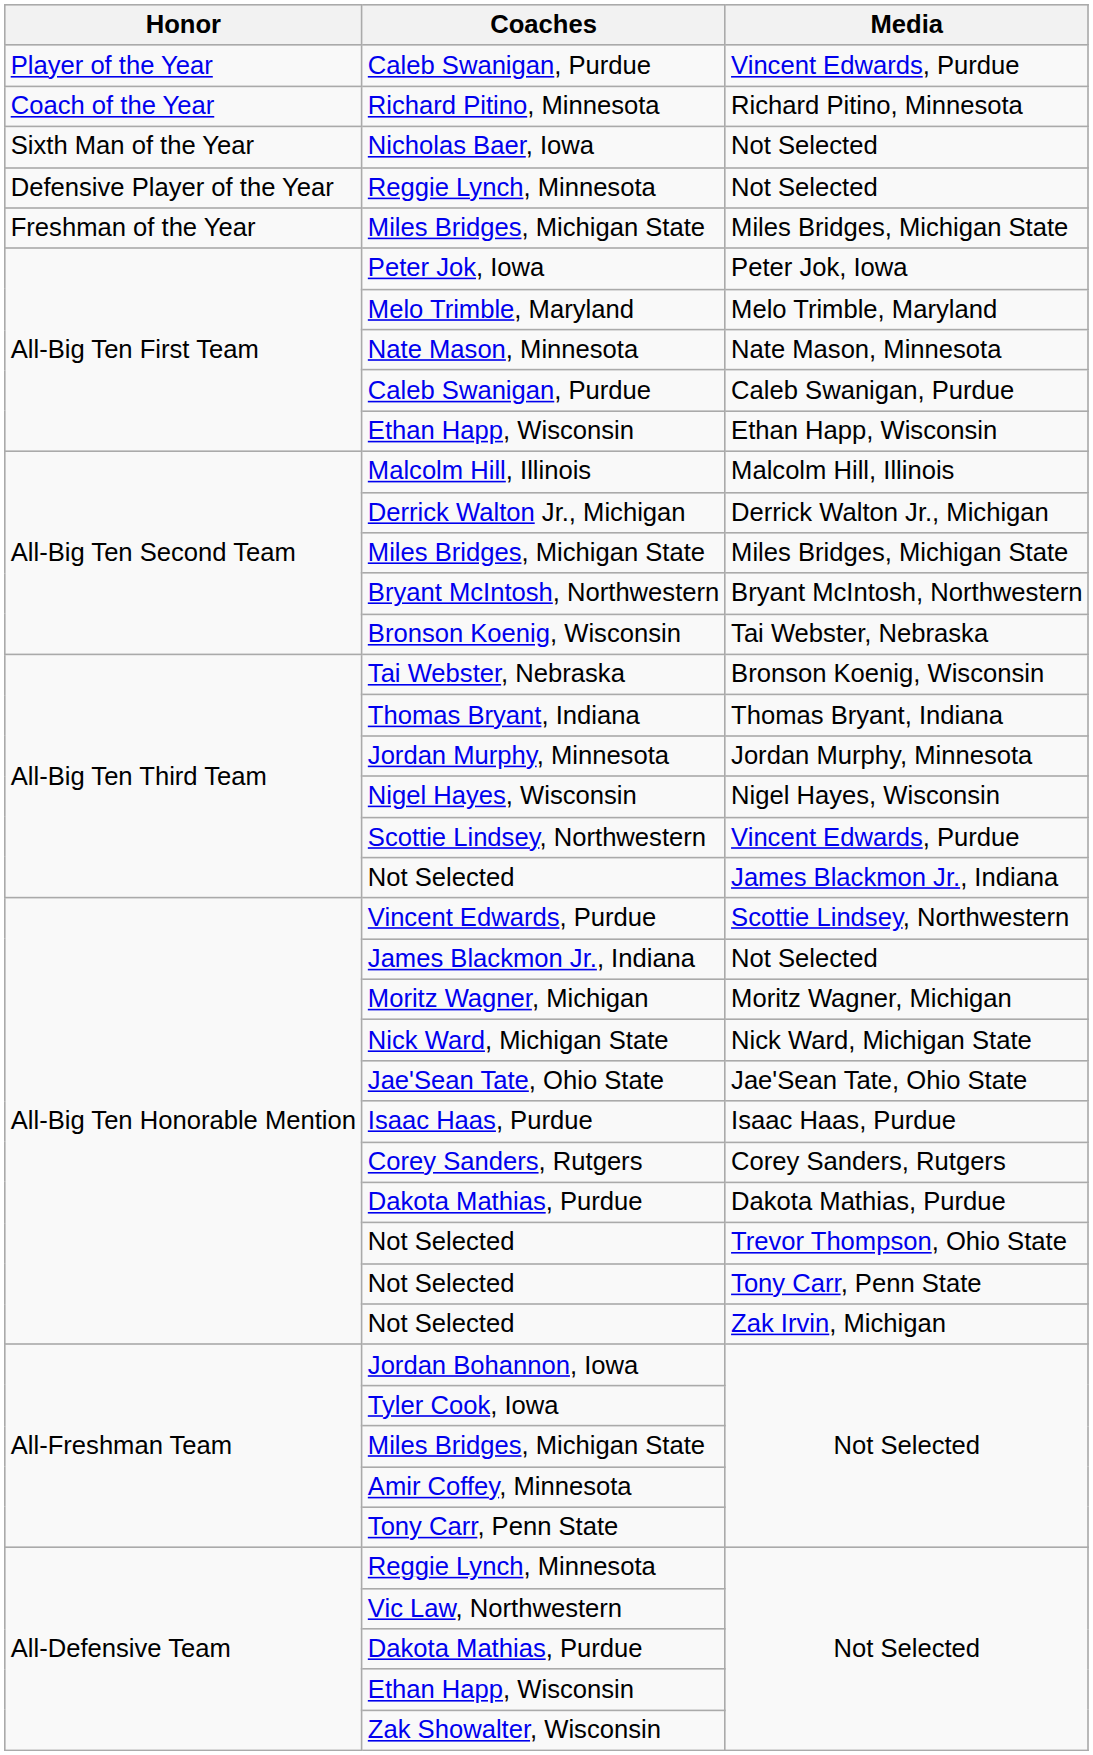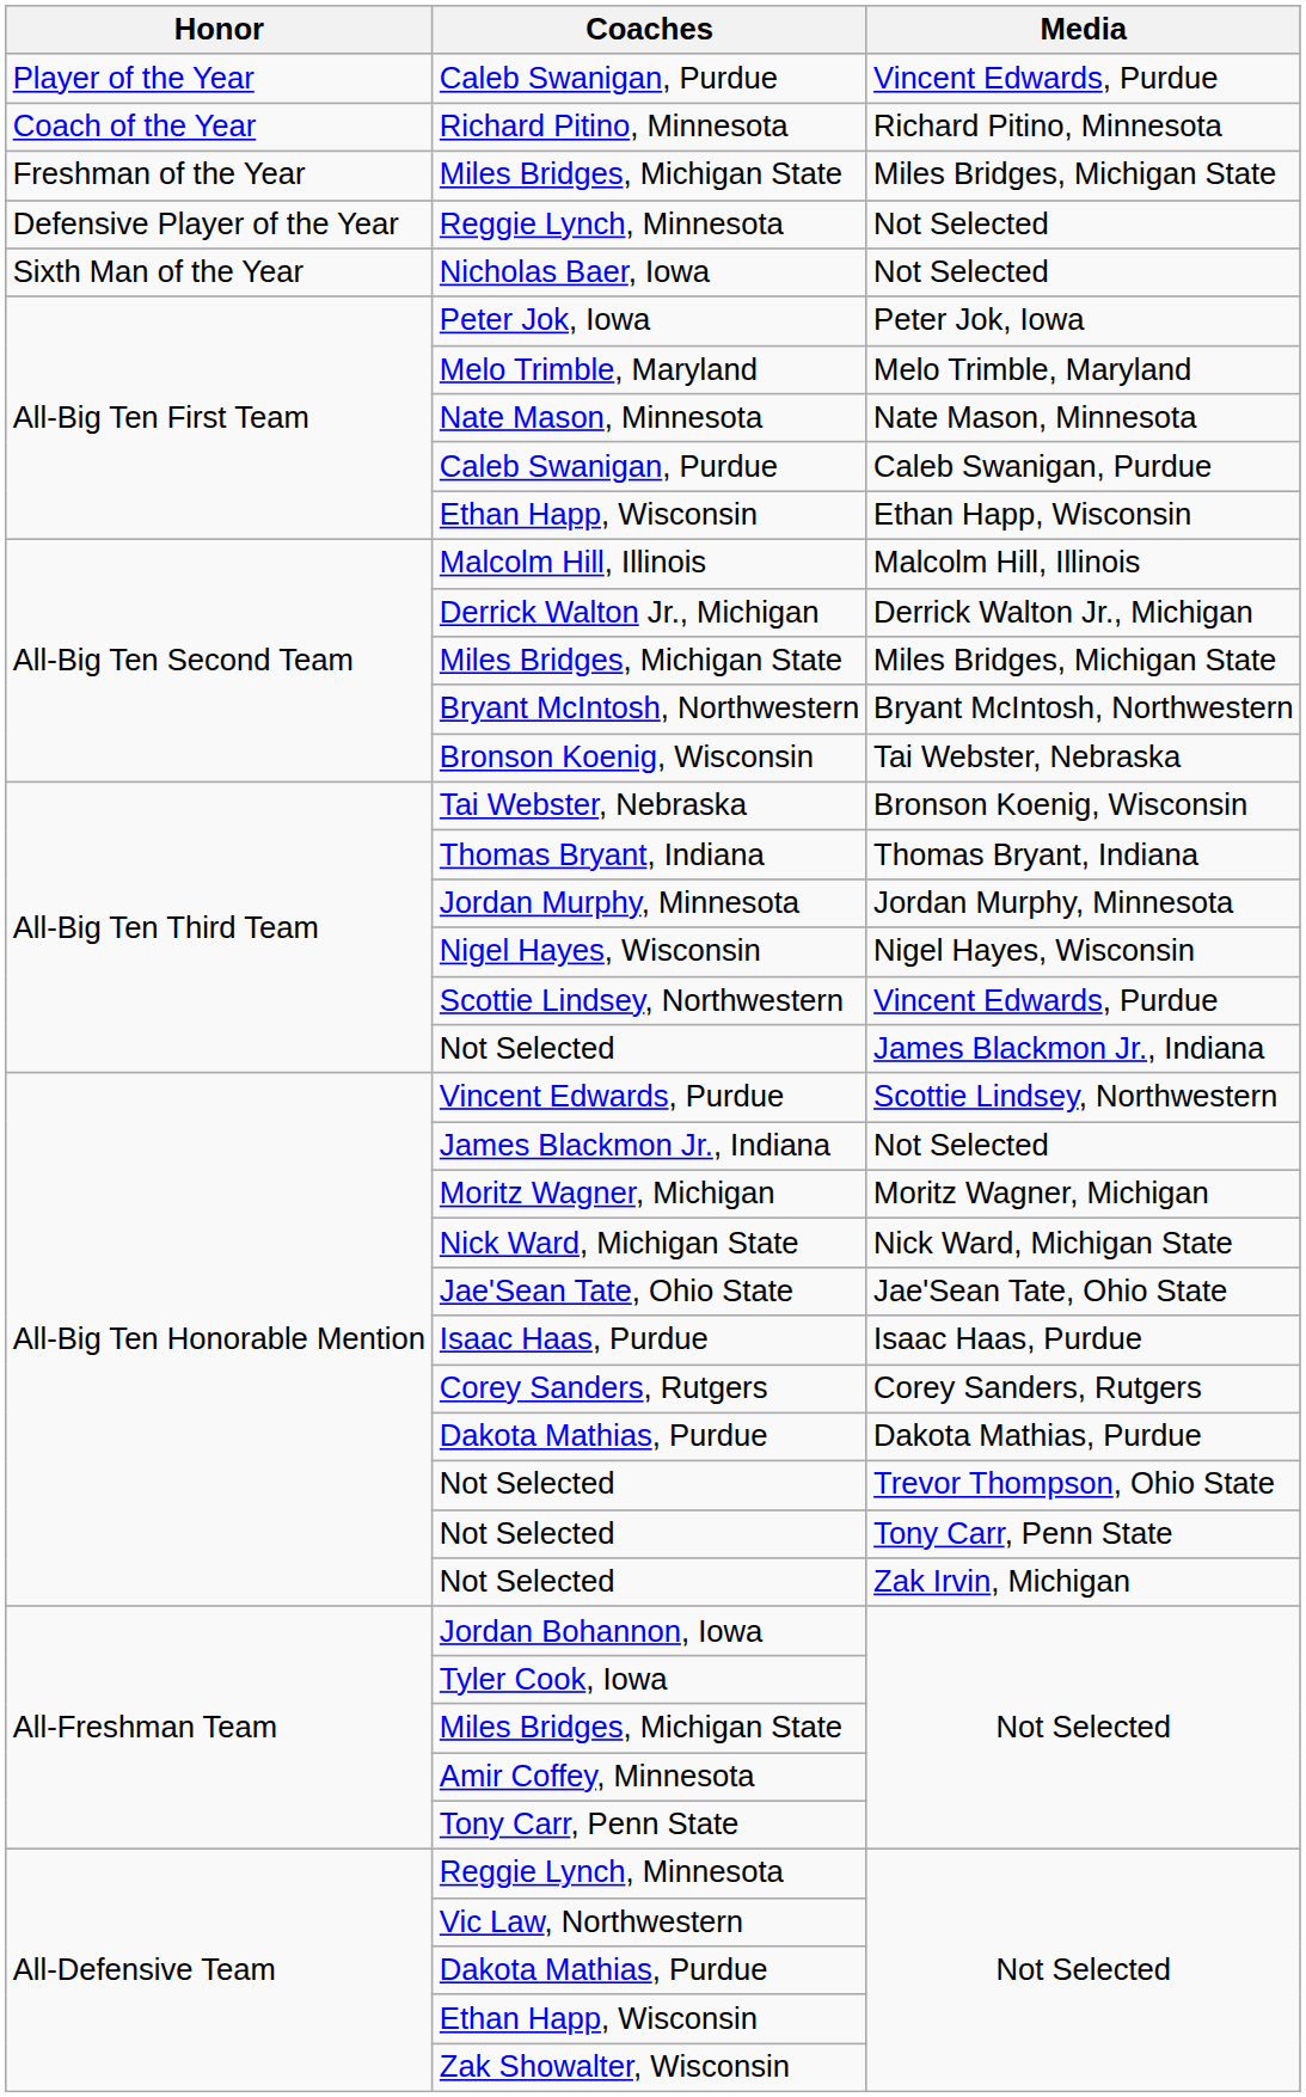rows swapped: Freshman of the Year / Miles Bridges, Michigan State <-> Nicholas Baer, Iowa
